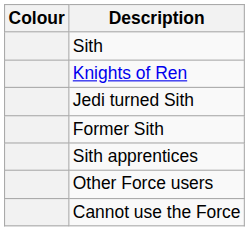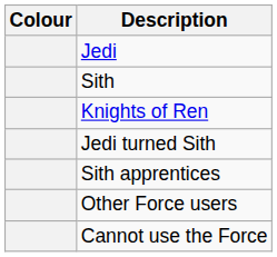+ row: Jedi
- row: Former Sith
